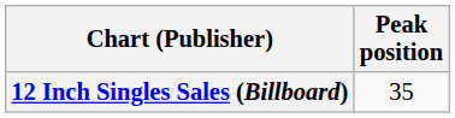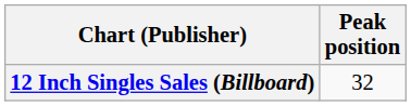12 Inch Singles Sales (Billboard) | Peak position: 35 -> 32
